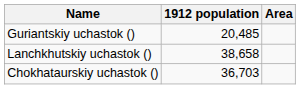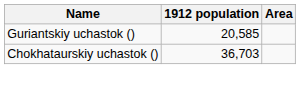Guriantskiy uchastok () | 1912 population: 20,485 -> 20,585
- row: Lanchkhutskiy uchastok () | 38,658
